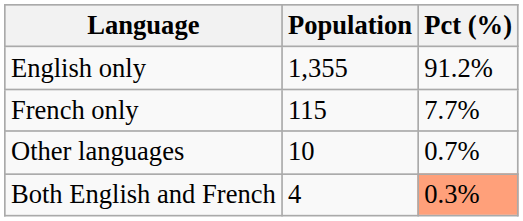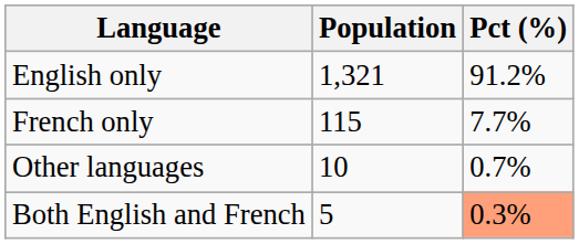English only | Population: 1,355 -> 1,321
Both English and French | Population: 4 -> 5
